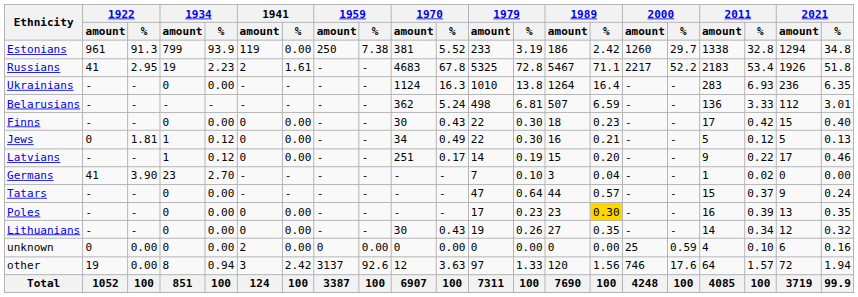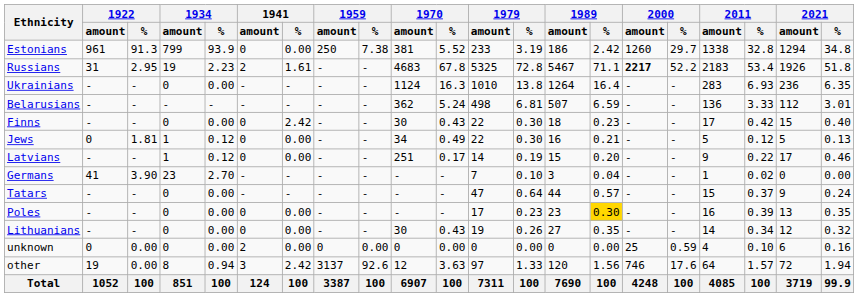Estonians | 1941 / amount: 119 -> 0
Russians | 1922 / amount: 41 -> 31
Russians | 2000 / amount: normal -> bold
Finns | 1941 / %: 0.00 -> 2.42
